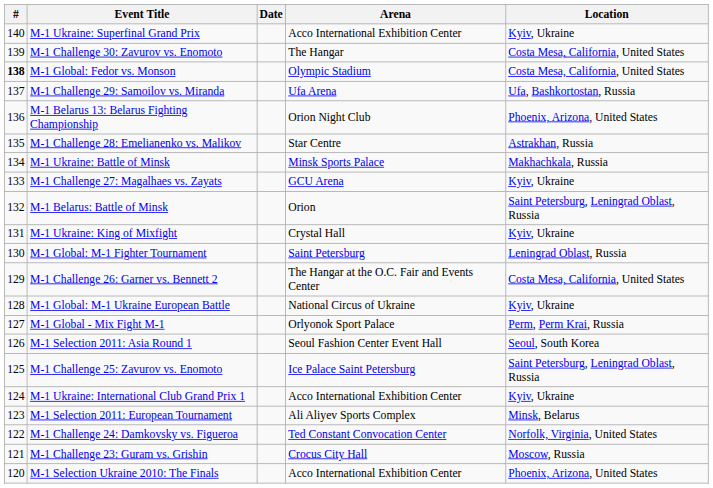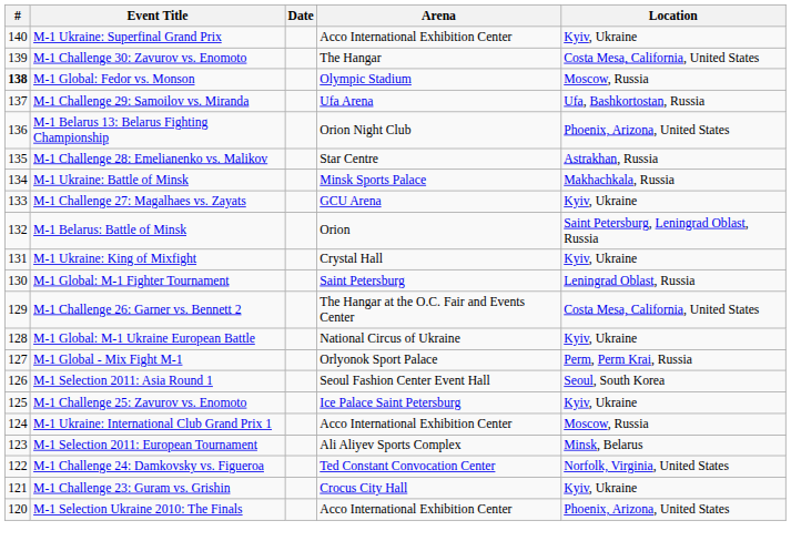M-1 Global: Fedor vs. Monson | Location: Costa Mesa, California, United States -> Moscow, Russia
M-1 Challenge 25: Zavurov vs. Enomoto | Location: Saint Petersburg, Leningrad Oblast, Russia -> Kyiv, Ukraine
M-1 Ukraine: International Club Grand Prix 1 | Location: Kyiv, Ukraine -> Moscow, Russia
M-1 Challenge 23: Guram vs. Grishin | Location: Moscow, Russia -> Kyiv, Ukraine
